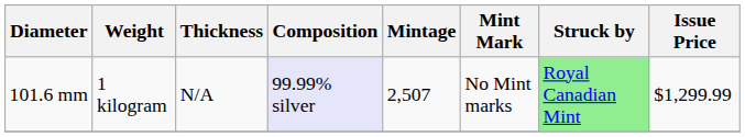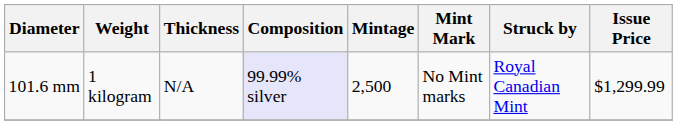101.6 mm | Mintage: 2,507 -> 2,500
101.6 mm | Struck by: lightgreen background -> no background
